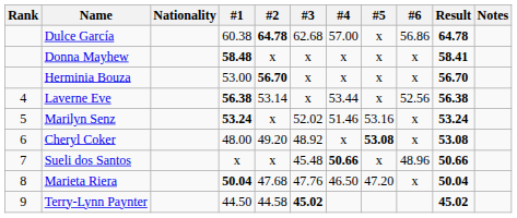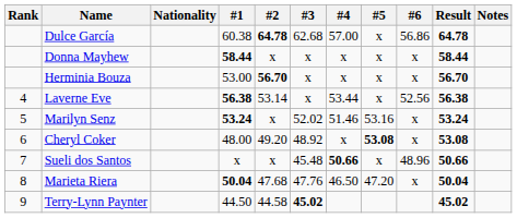Donna Mayhew | #1: 58.48 -> 58.44
Donna Mayhew | Result: 58.41 -> 58.44
